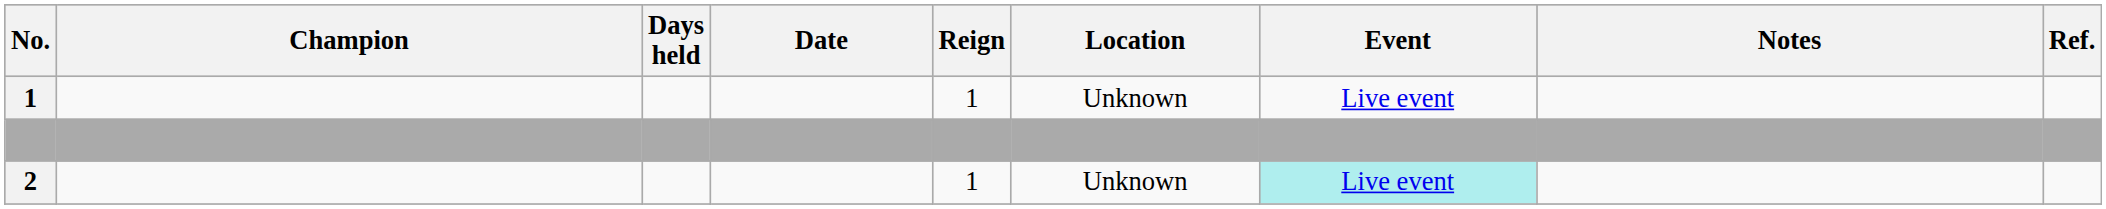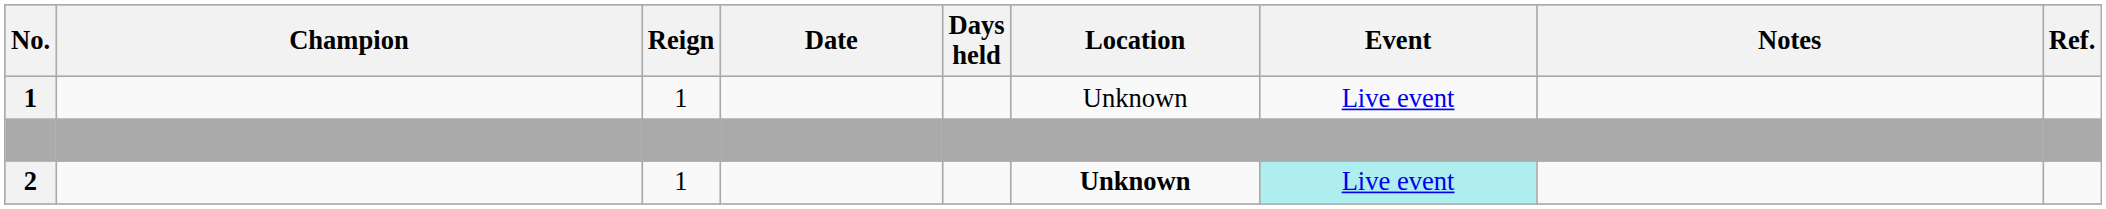columns swapped: Reign <-> Days held
2 | Location: normal -> bold
